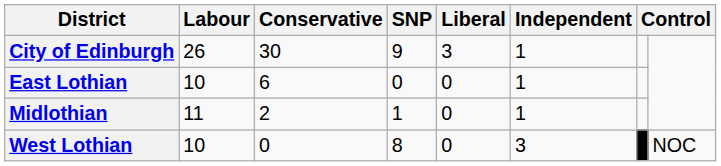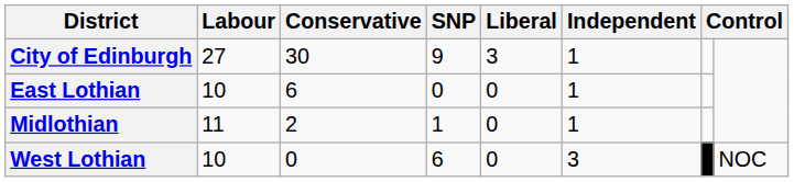City of Edinburgh | Labour: 26 -> 27
West Lothian | SNP: 8 -> 6
